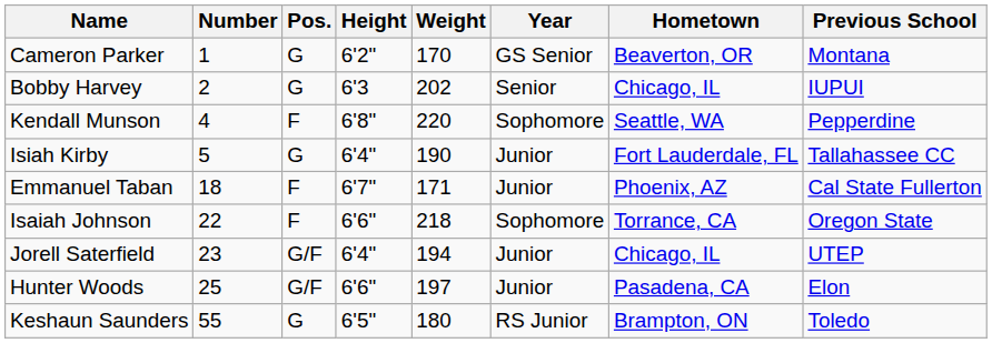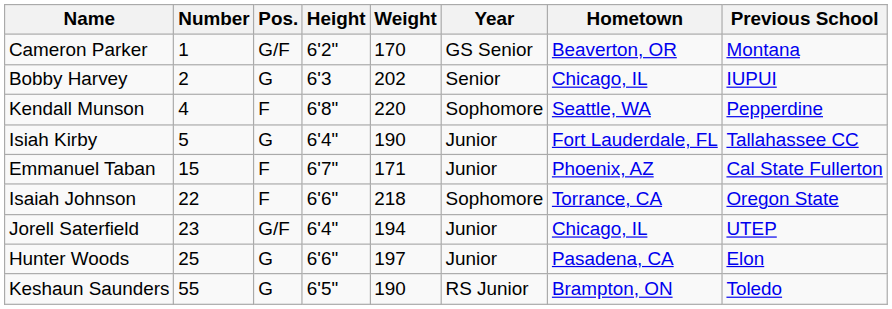Cameron Parker | Pos.: G -> G/F
Emmanuel Taban | Number: 18 -> 15
Hunter Woods | Pos.: G/F -> G
Keshaun Saunders | Weight: 180 -> 190
